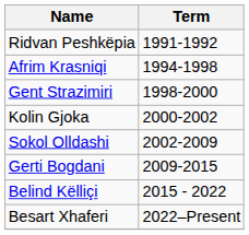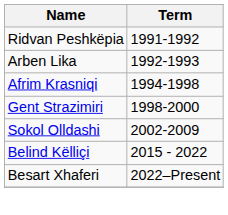+ row: Arben Lika | 1992-1993
- row: Kolin Gjoka | 2000-2002
- row: Gerti Bogdani | 2009-2015
